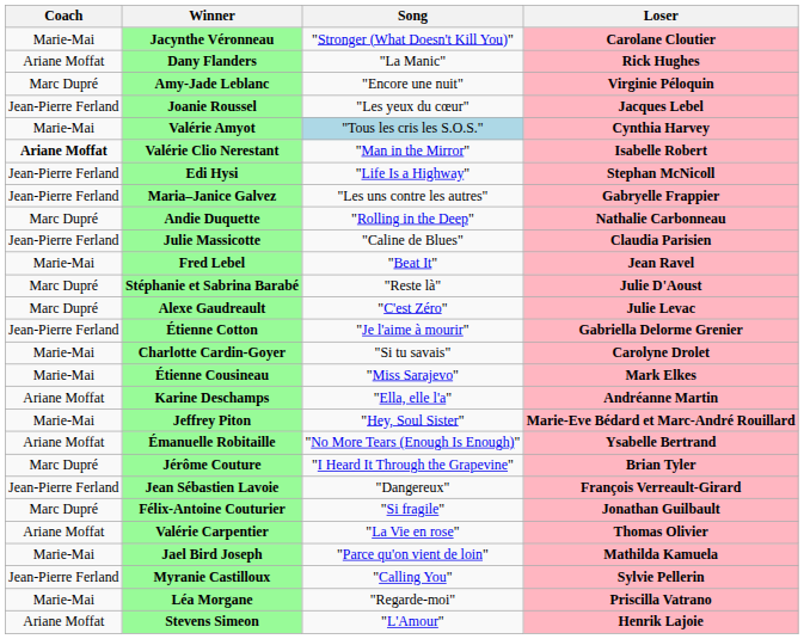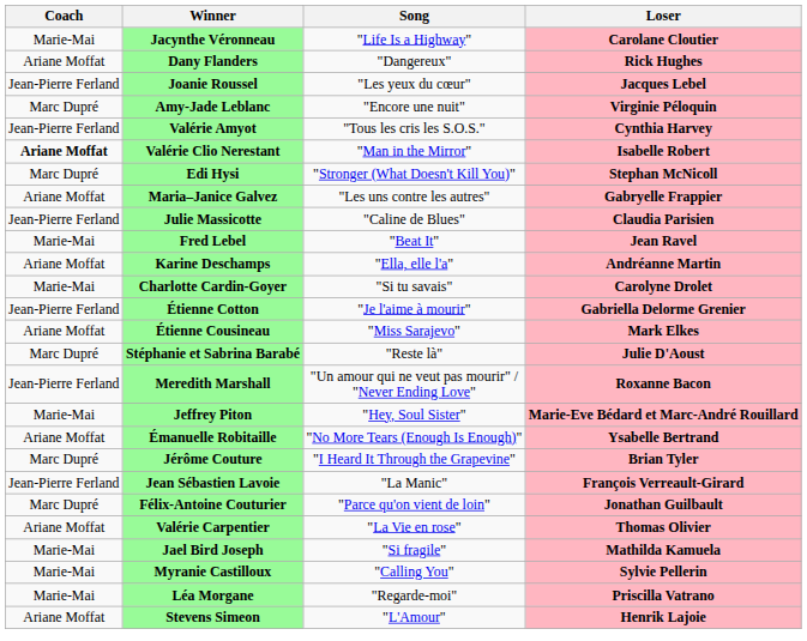Jacynthe Véronneau | Song: "Stronger (What Doesn't Kill You)" -> "Life Is a Highway"
Dany Flanders | Song: "La Manic" -> "Dangereux"
rows swapped: Amy-Jade Leblanc <-> Joanie Roussel
Valérie Amyot | Coach: Marie-Mai -> Jean-Pierre Ferland
Valérie Amyot | Song: lightblue background -> no background
Edi Hysi | Coach: Jean-Pierre Ferland -> Marc Dupré
Edi Hysi | Song: "Life Is a Highway" -> "Stronger (What Doesn't Kill You)"
Maria–Janice Galvez | Coach: Jean-Pierre Ferland -> Ariane Moffat
- row: Marc Dupré | Andie Duquette | "Rolling in the Deep" | Nathalie Carbonneau
rows swapped: Karine Deschamps <-> Stéphanie et Sabrina Barabé
- row: Marc Dupré | Alexe Gaudreault | "C'est Zéro" | Julie Levac
rows swapped: Étienne Cotton <-> Charlotte Cardin-Goyer
Étienne Cousineau | Coach: Marie-Mai -> Ariane Moffat
+ row: Jean-Pierre Ferland | Meredith Marshall | "Un amour qui ne veut pas mourir" / "Never Ending Love" | Roxanne Bacon
Jean Sébastien Lavoie | Song: "Dangereux" -> "La Manic"
Félix-Antoine Couturier | Song: "Si fragile" -> "Parce qu'on vient de loin"
Jael Bird Joseph | Song: "Parce qu'on vient de loin" -> "Si fragile"
Myranie Castilloux | Coach: Jean-Pierre Ferland -> Marie-Mai
